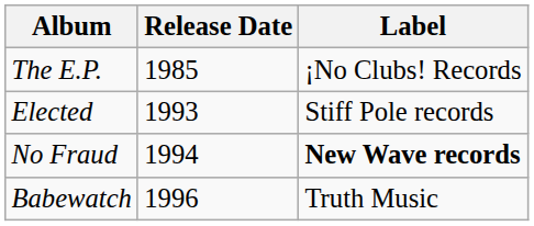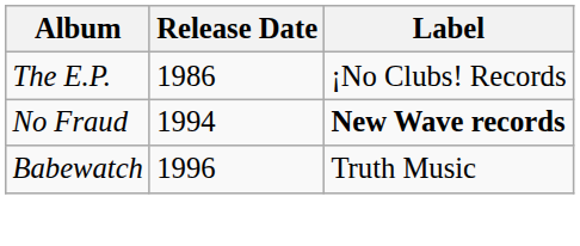The E.P. | Release Date: 1985 -> 1986
- row: Elected | 1993 | Stiff Pole records
